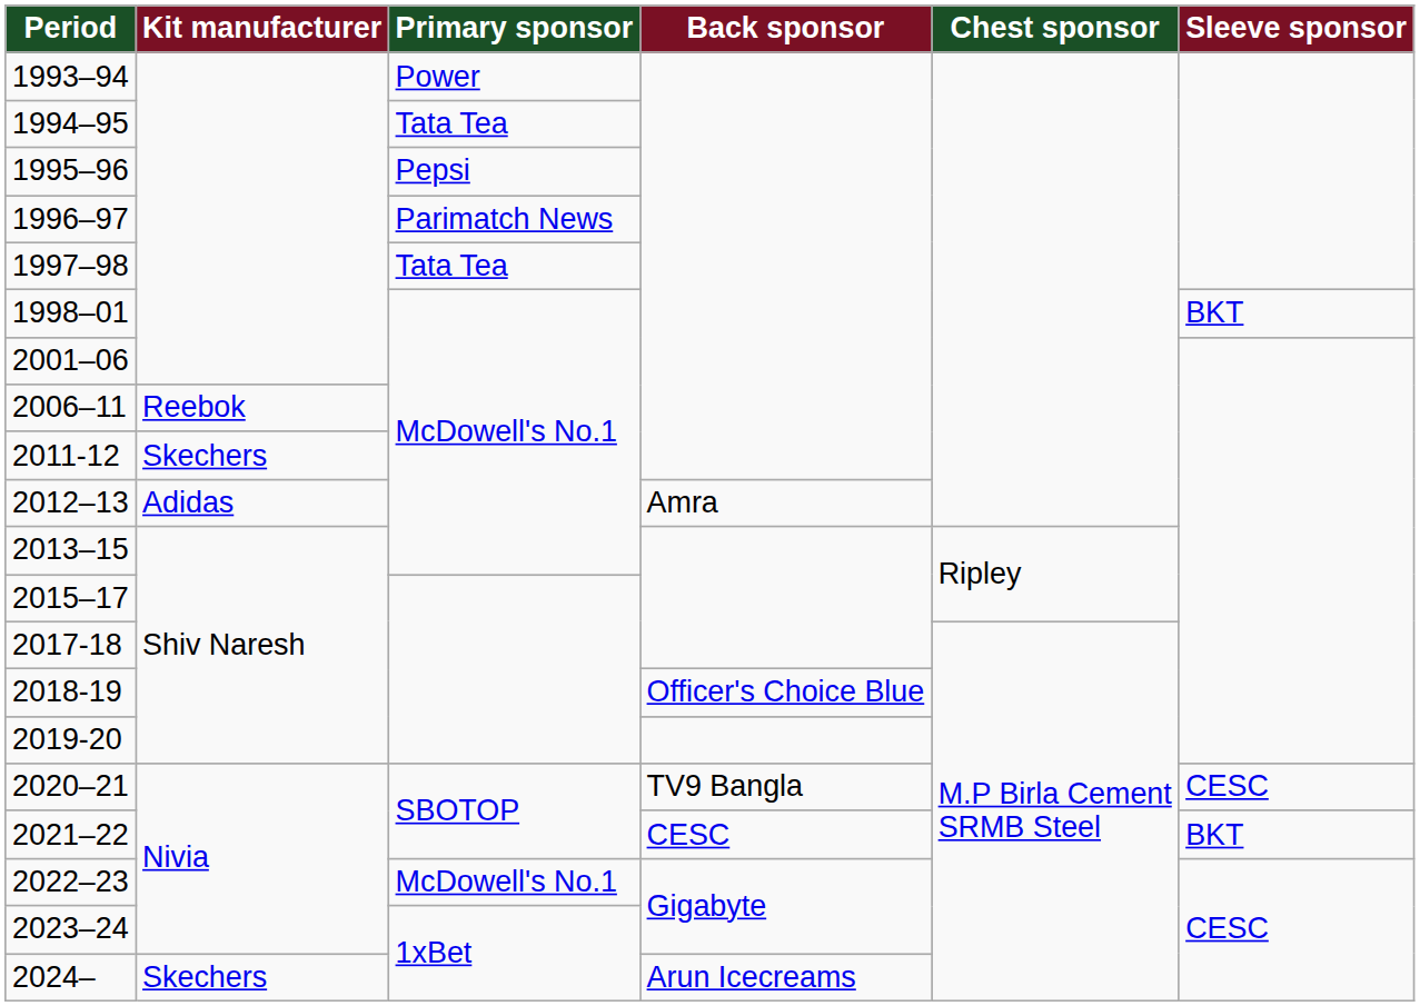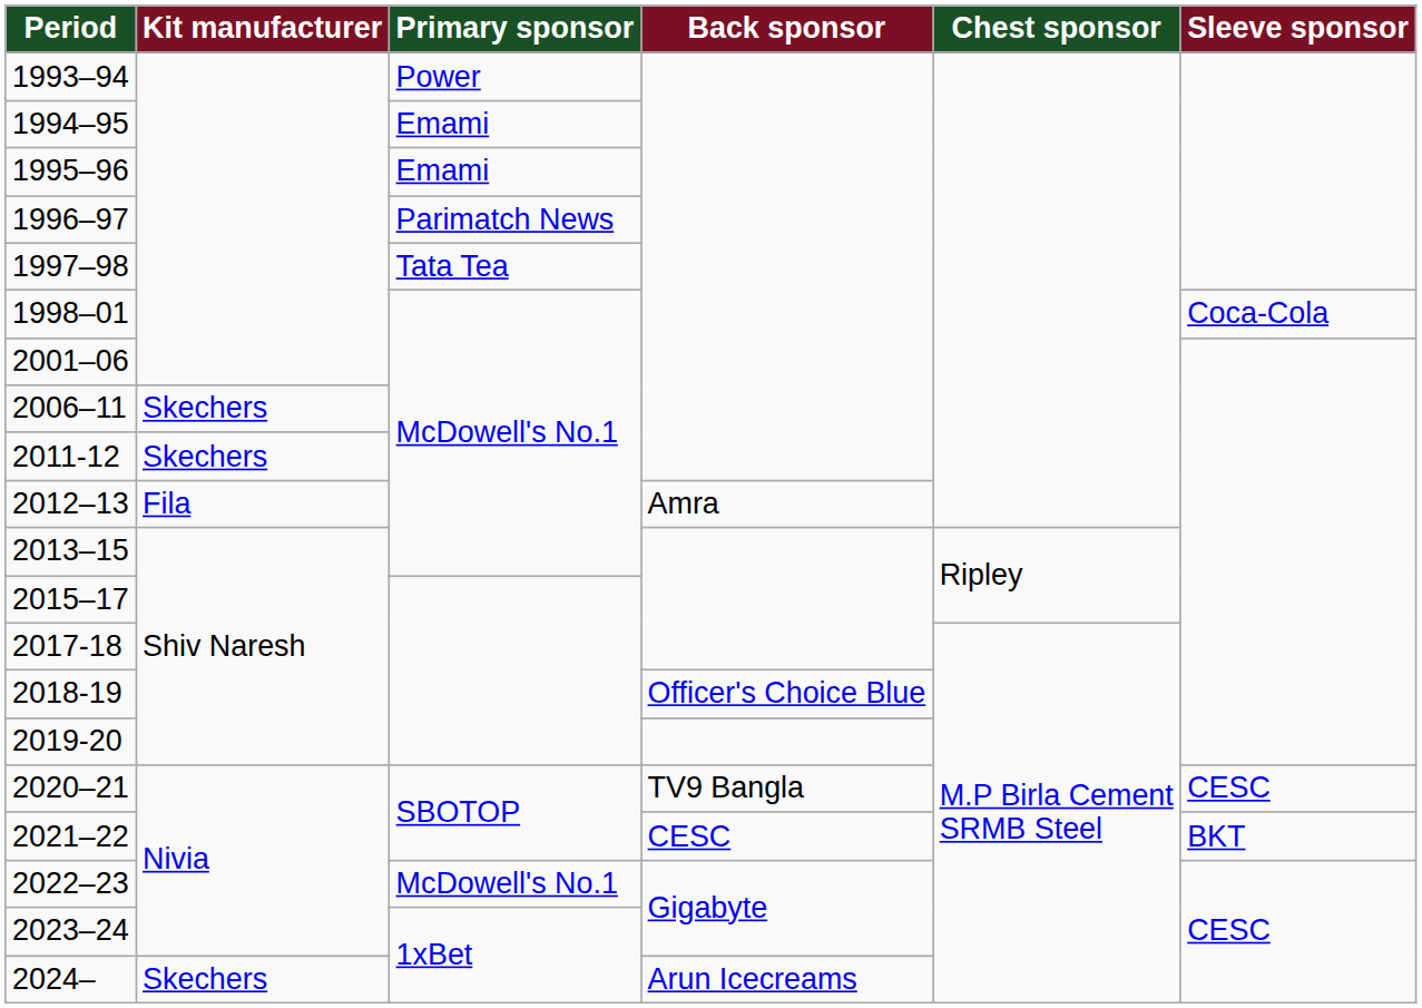1994–95 | Primary sponsor: Tata Tea -> Emami
1995–96 | Primary sponsor: Pepsi -> Emami
1998–01 | Sleeve sponsor: BKT -> Coca-Cola
2006–11 | Kit manufacturer: Reebok -> Skechers
2012–13 | Kit manufacturer: Adidas -> Fila
